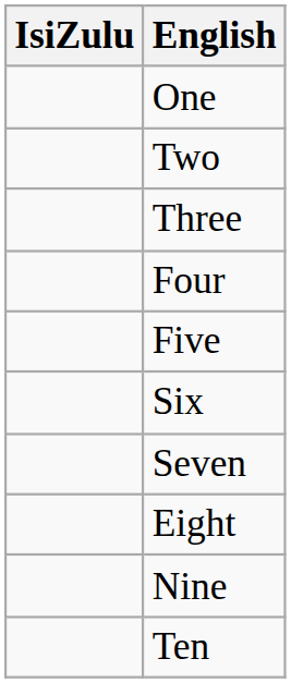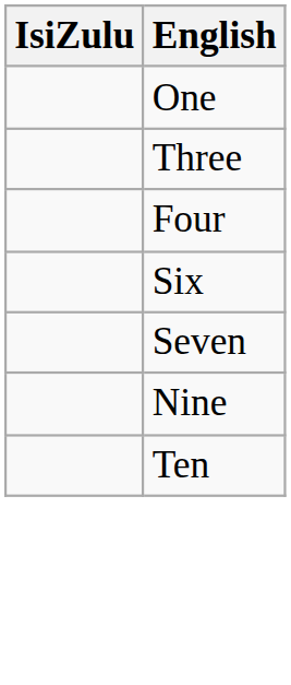- row: Two
- row: Five
- row: Eight
